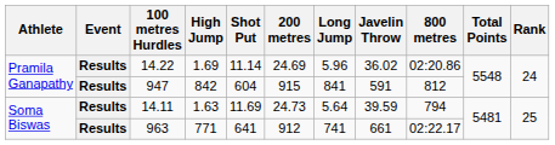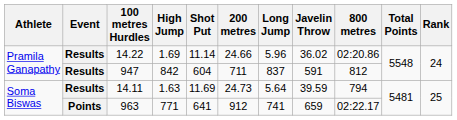14.22 | 200 metres: 24.69 -> 24.66
947 | 200 metres: 915 -> 711
947 | Long Jump: 841 -> 837
963 | Event: Results -> Points
963 | Javelin Throw: 661 -> 659
